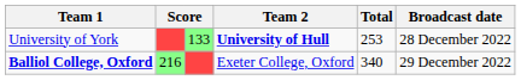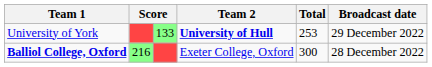University of York | Broadcast date: 28 December 2022 -> 29 December 2022
Balliol College, Oxford | Total: 340 -> 300
Balliol College, Oxford | Broadcast date: 29 December 2022 -> 28 December 2022
